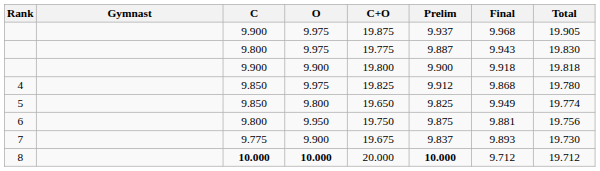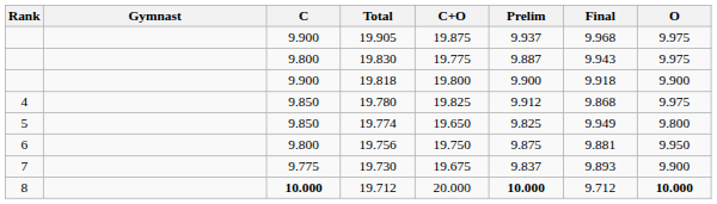columns swapped: O <-> Total
